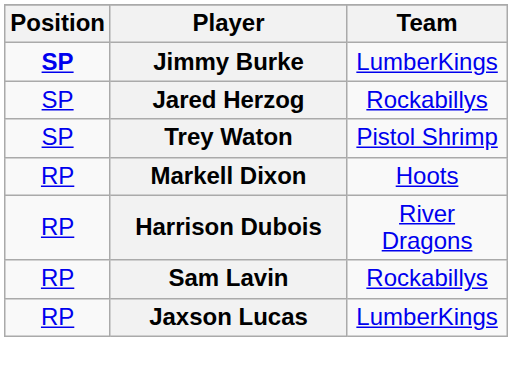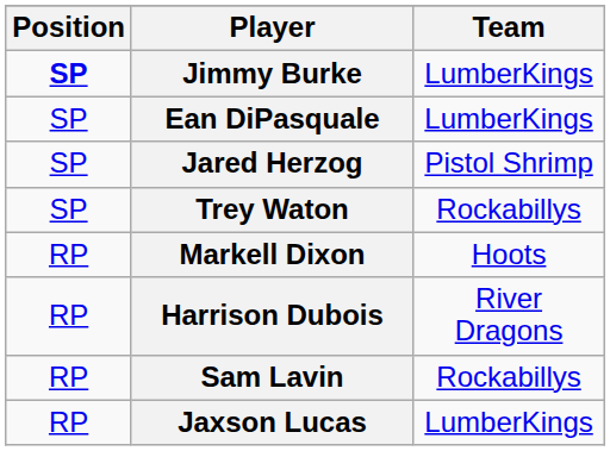+ row: SP | Ean DiPasquale | LumberKings
Jared Herzog | Team: Rockabillys -> Pistol Shrimp
Trey Waton | Team: Pistol Shrimp -> Rockabillys
